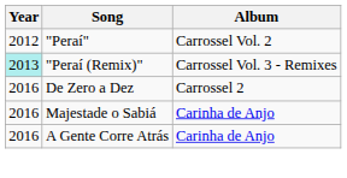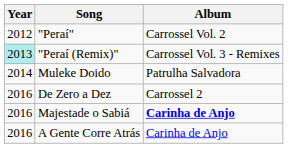+ row: 2014 | Muleke Doido | Patrulha Salvadora
Majestade o Sabiá | Album: normal -> bold
